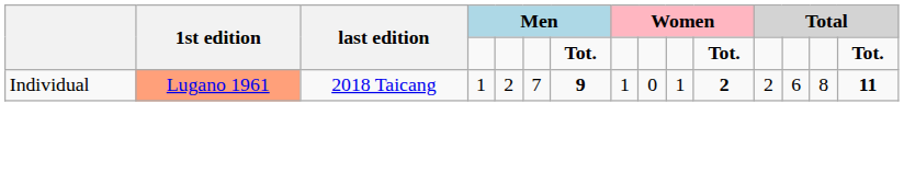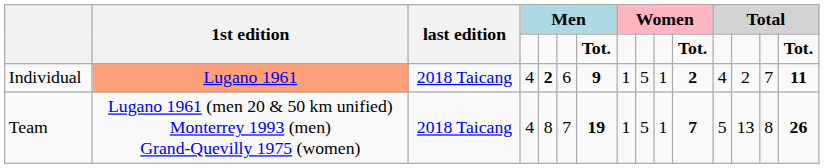Individual | column 4: 1 -> 4
Individual | column 5: normal -> bold
Individual | column 6: 7 -> 6
Individual | column 9: 0 -> 5
Individual | column 12: 2 -> 4
Individual | column 13: 6 -> 2
Individual | column 14: 8 -> 7
+ row: Team | Lugano 1961 (men 20 & 50 km unified) Monterrey 1993 (men) Grand-Quevilly 1975 (women) | 2018 Taicang | 4 | 8 | 7 | 19 | 1 | 5 | 1 | 7 | 5 | 13 | 8 | 26
